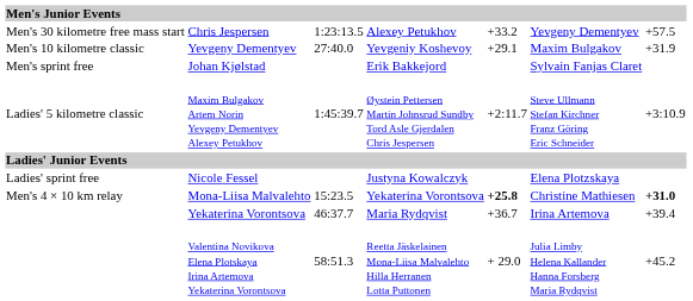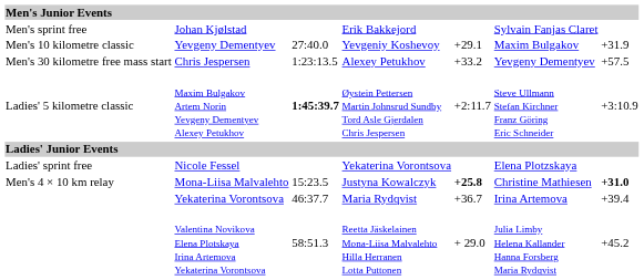rows swapped: Johan Kjølstad <-> Chris Jespersen
Maxim Bulgakov Artem Norin Yevgeny Dementyev Alexey Petukhov | column 3: normal -> bold
Nicole Fessel | column 4: Justyna Kowalczyk -> Yekaterina Vorontsova
Mona-Liisa Malvalehto | column 4: Yekaterina Vorontsova -> Justyna Kowalczyk
